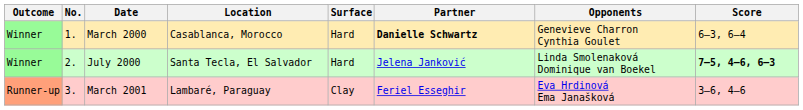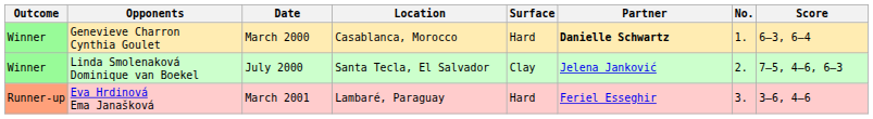columns swapped: No. <-> Opponents
July 2000 | Surface: Hard -> Clay
July 2000 | Score: bold -> normal
March 2001 | Surface: Clay -> Hard
